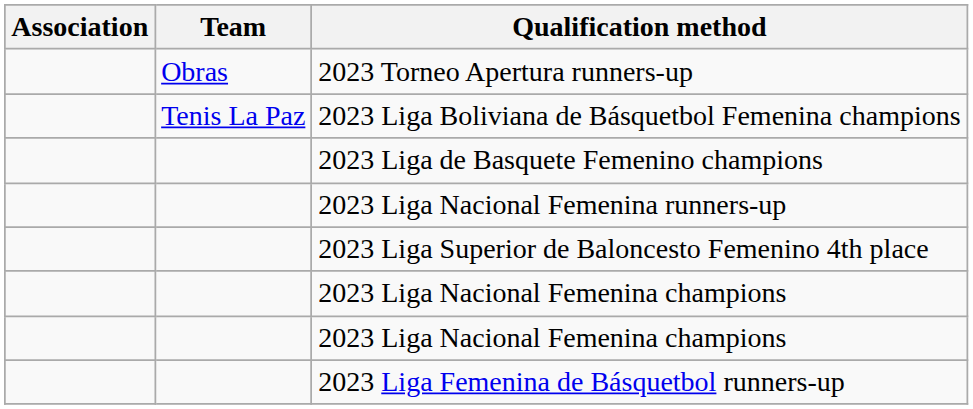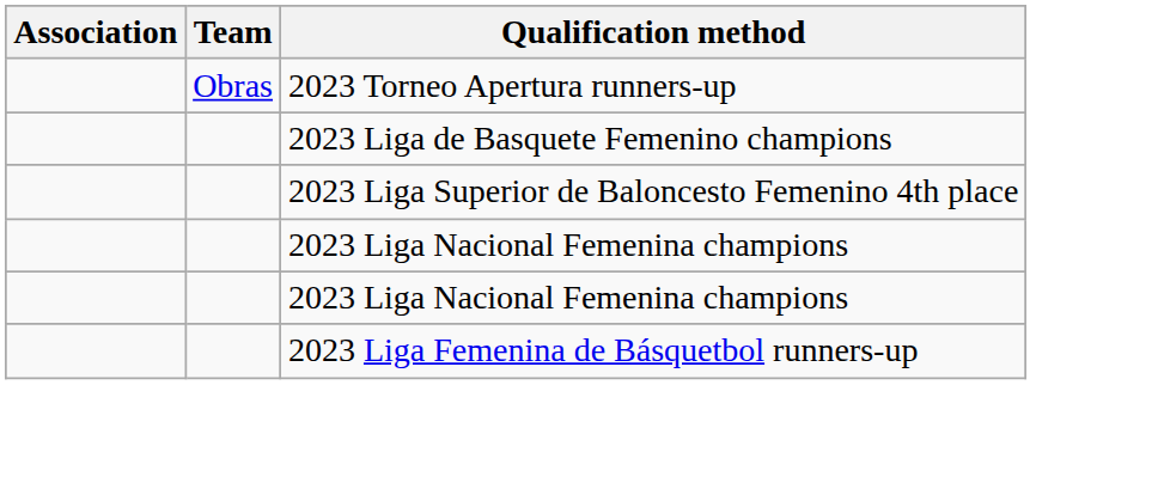- row: Tenis La Paz | 2023 Liga Boliviana de Básquetbol Femenina champions
- row: 2023 Liga Nacional Femenina runners-up
